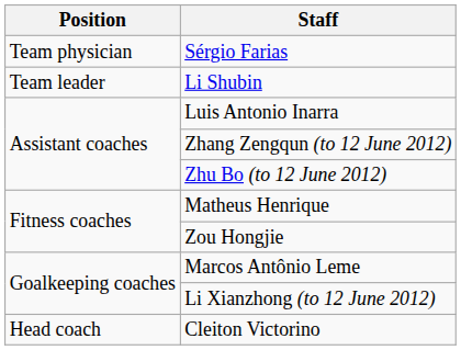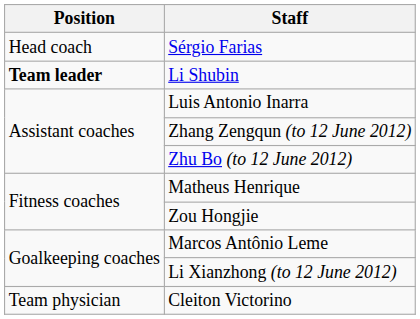Sérgio Farias | Position: Team physician -> Head coach
Li Shubin | Position: normal -> bold
Cleiton Victorino | Position: Head coach -> Team physician
